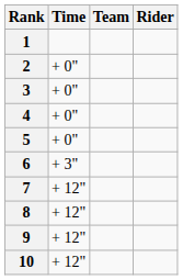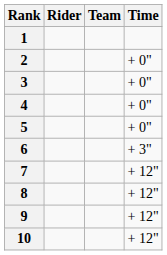columns swapped: Rider <-> Time
